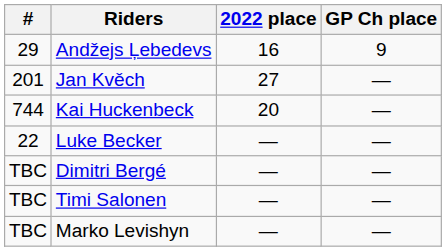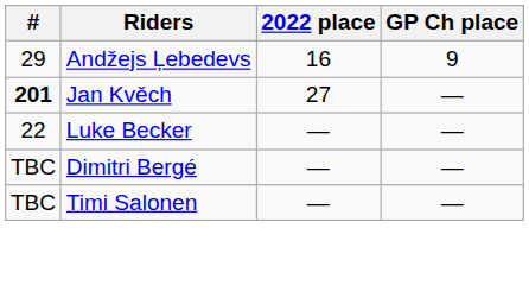Jan Kvěch | #: normal -> bold
- row: 744 | Kai Huckenbeck | 20 | —
- row: TBC | Marko Levishyn | — | —
